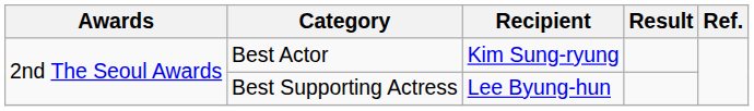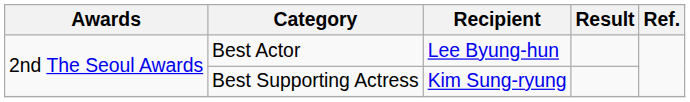Best Actor | Recipient: Kim Sung-ryung -> Lee Byung-hun
Best Supporting Actress | Recipient: Lee Byung-hun -> Kim Sung-ryung
